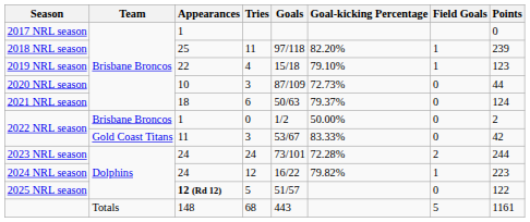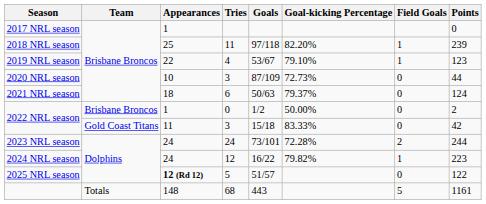2019 NRL season | Goals: 15/18 -> 53/67
2022 NRL season / 3 | Goals: 53/67 -> 15/18
